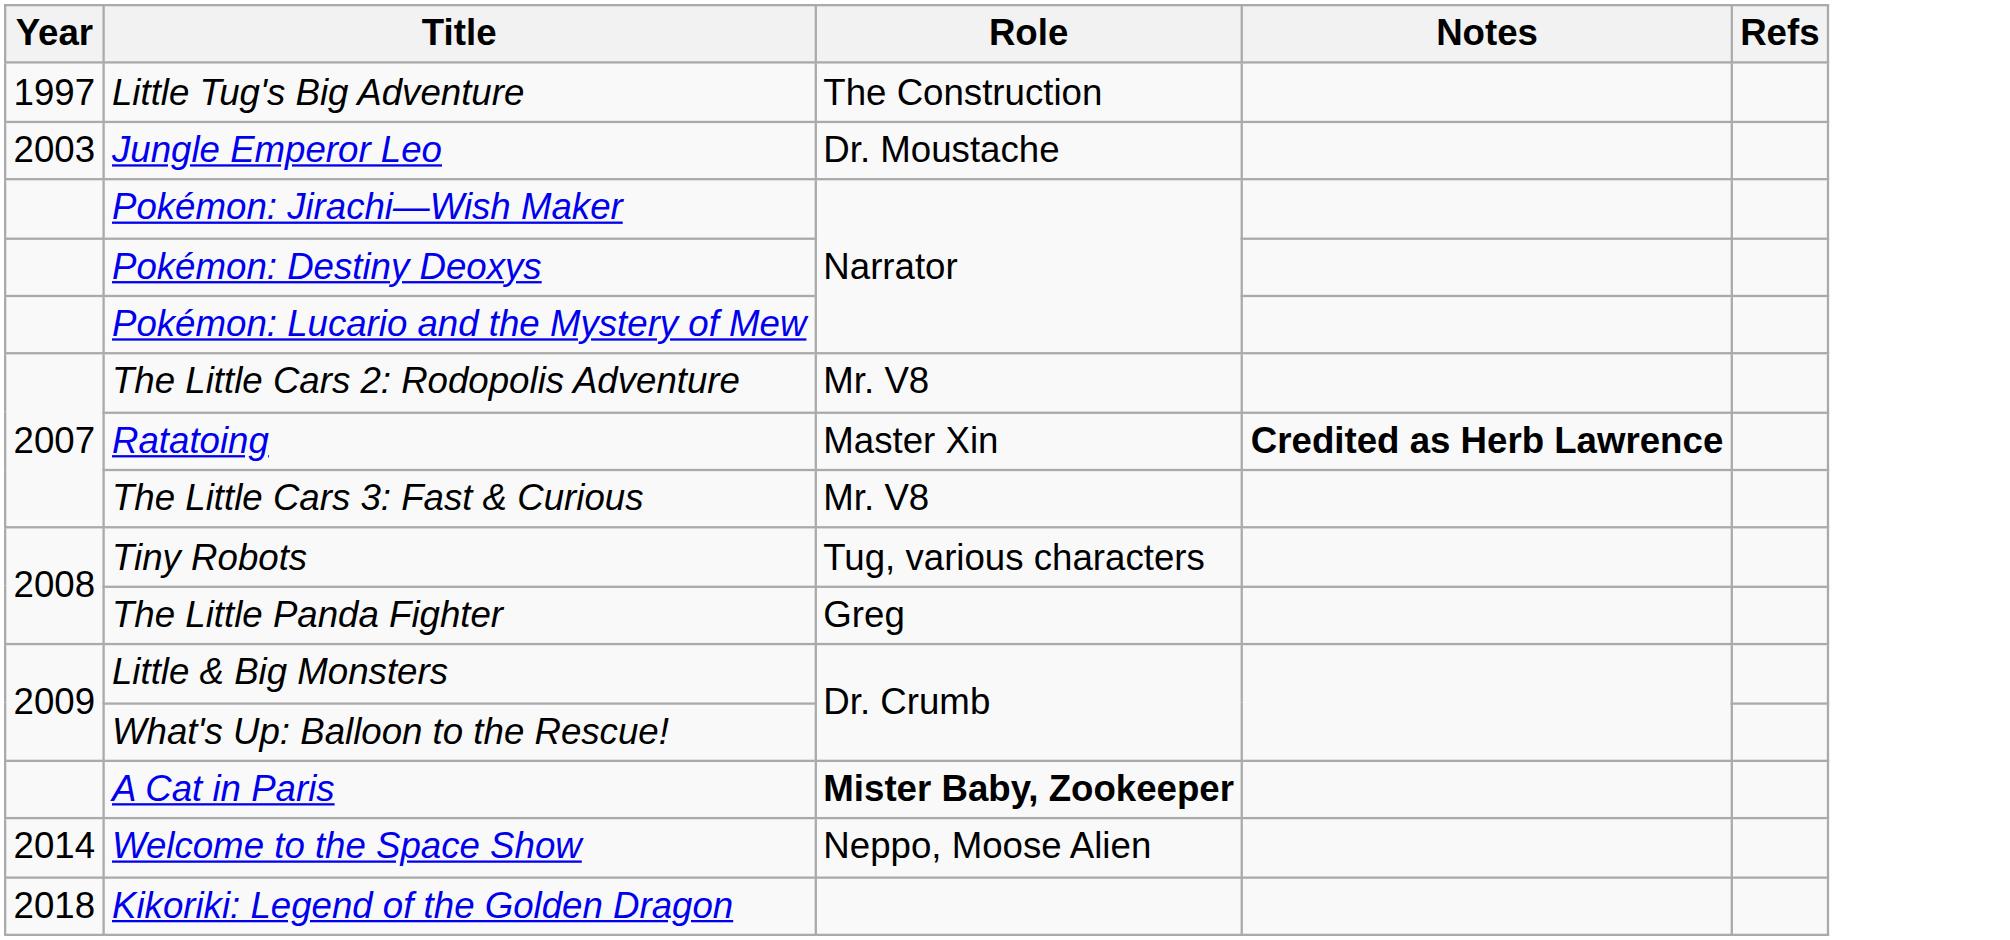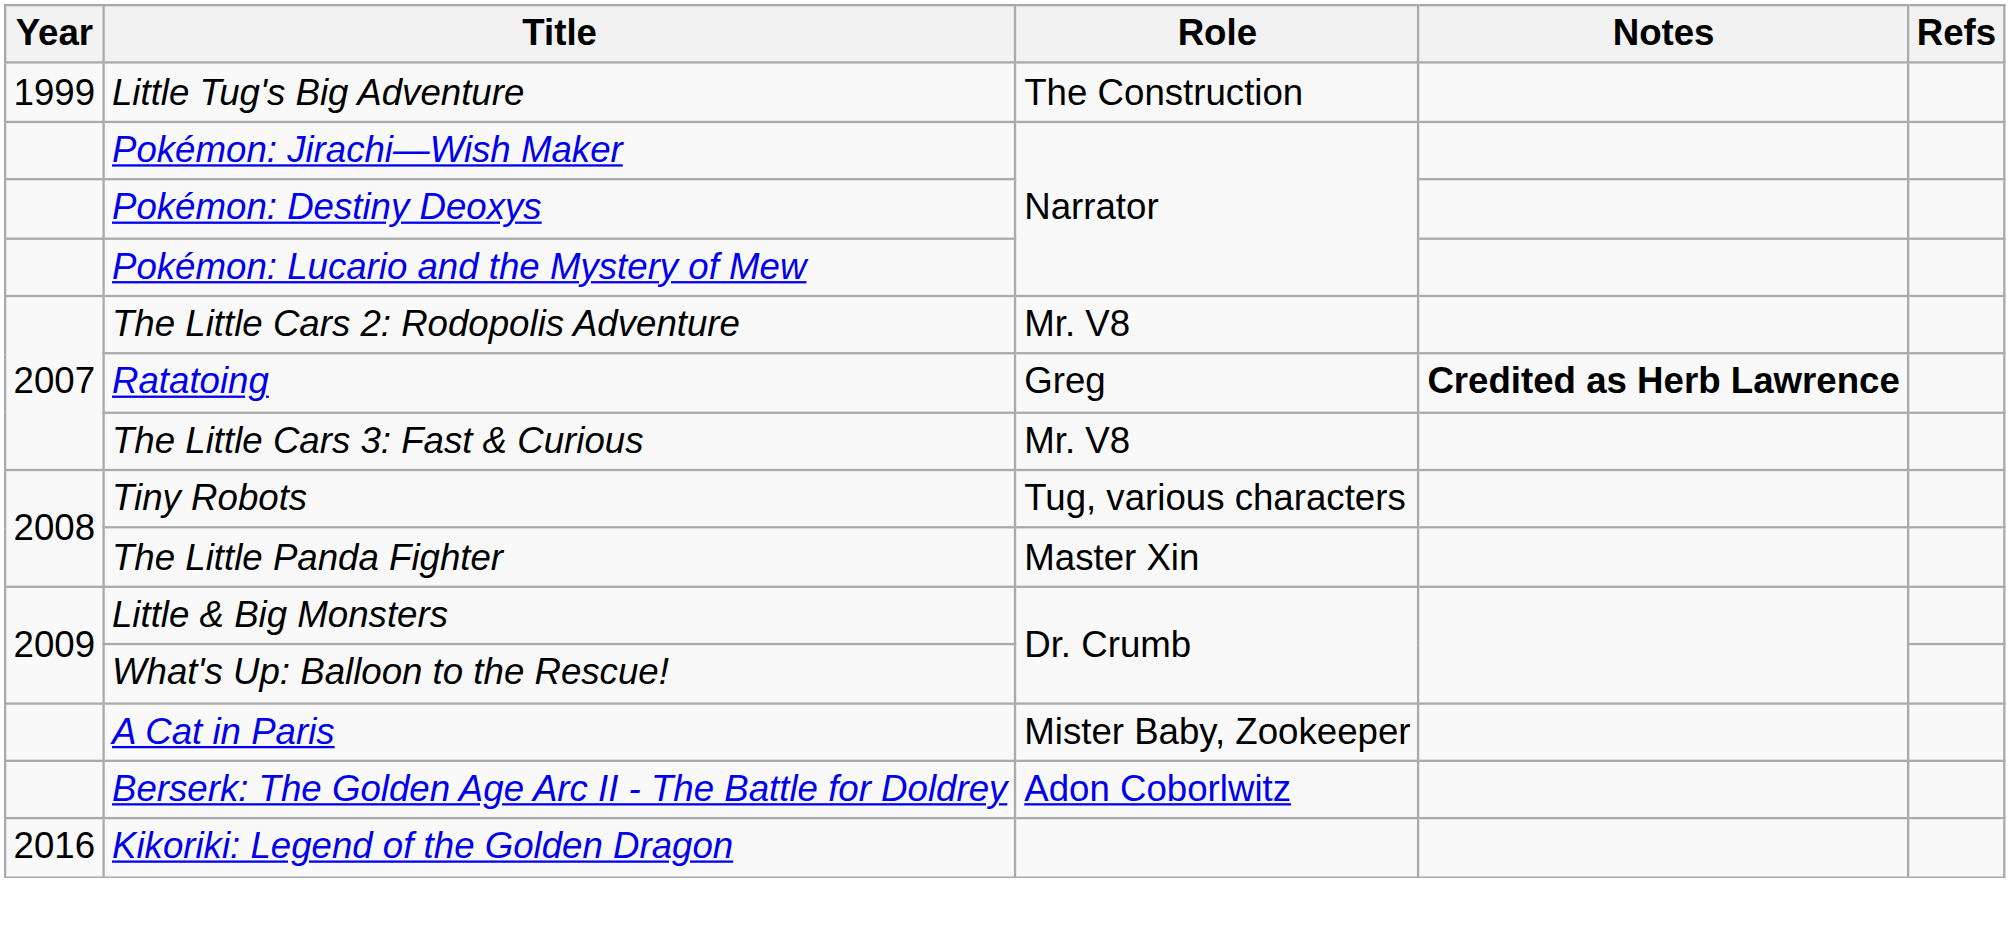Little Tug's Big Adventure | Year: 1997 -> 1999
- row: 2003 | Jungle Emperor Leo | Dr. Moustache
Ratatoing | Role: Master Xin -> Greg
The Little Panda Fighter | Role: Greg -> Master Xin
A Cat in Paris | Role: bold -> normal
+ row: Berserk: The Golden Age Arc II - The Battle for Doldrey | Adon Coborlwitz
- row: 2014 | Welcome to the Space Show | Neppo, Moose Alien
Kikoriki: Legend of the Golden Dragon | Year: 2018 -> 2016
